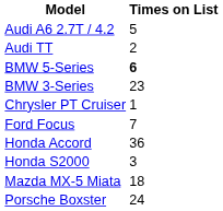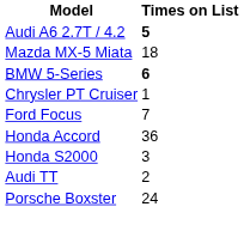Audi A6 2.7T / 4.2 | Times on List: normal -> bold
rows swapped: Audi TT <-> Mazda MX-5 Miata
- row: BMW 3-Series | 23
